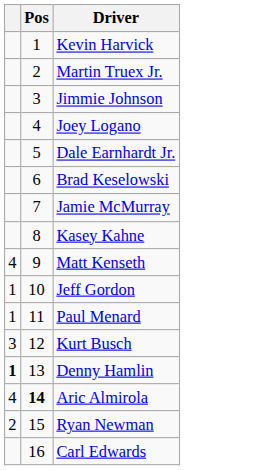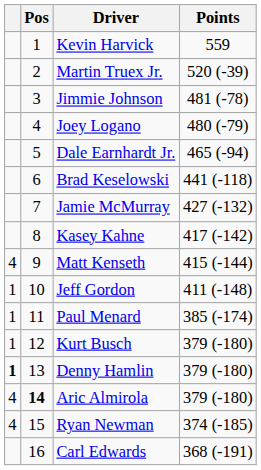+ column: Points | 559 | 520 (-39) | 481 (-78) | 480 (-79) | 465 (-94) | 441 (-118) | 427 (-132) | 417 (-142) | 415 (-144) | 411 (-148) | 385 (-174) | 379 (-180) | 379 (-180) | 379 (-180) | 374 (-185) | 368 (-191)
Kurt Busch | column 1: 3 -> 1
Ryan Newman | column 1: 2 -> 4
